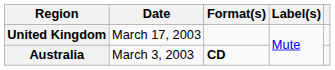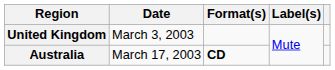United Kingdom | Date: March 17, 2003 -> March 3, 2003
Australia | Date: March 3, 2003 -> March 17, 2003
